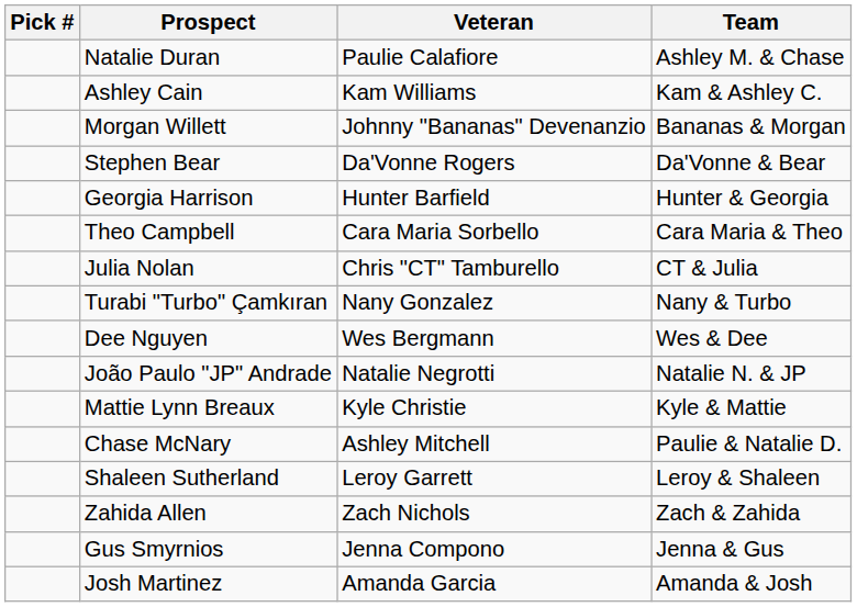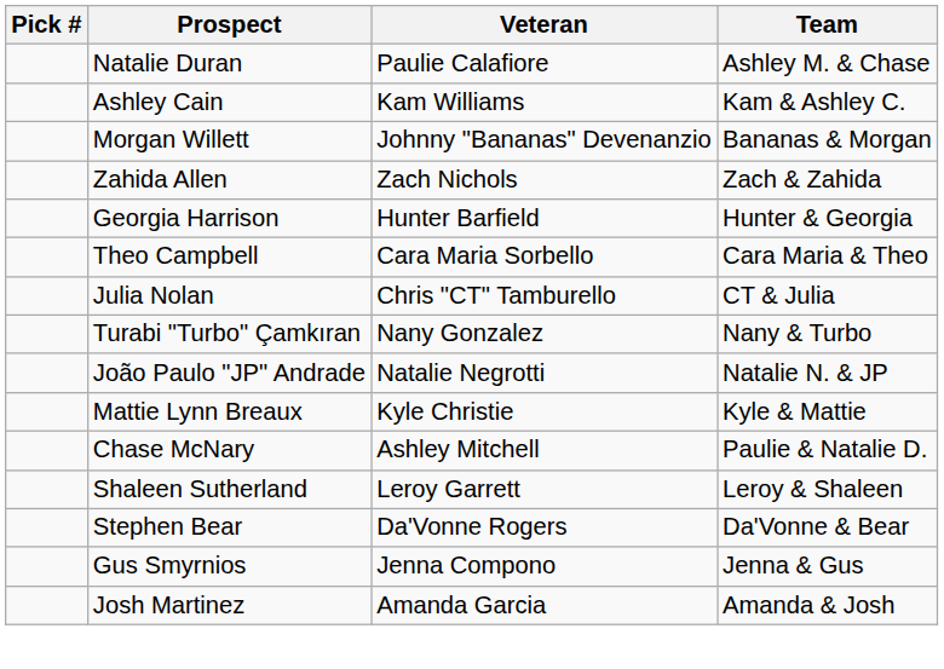rows swapped: Stephen Bear <-> Zahida Allen
- row: Dee Nguyen | Wes Bergmann | Wes & Dee
